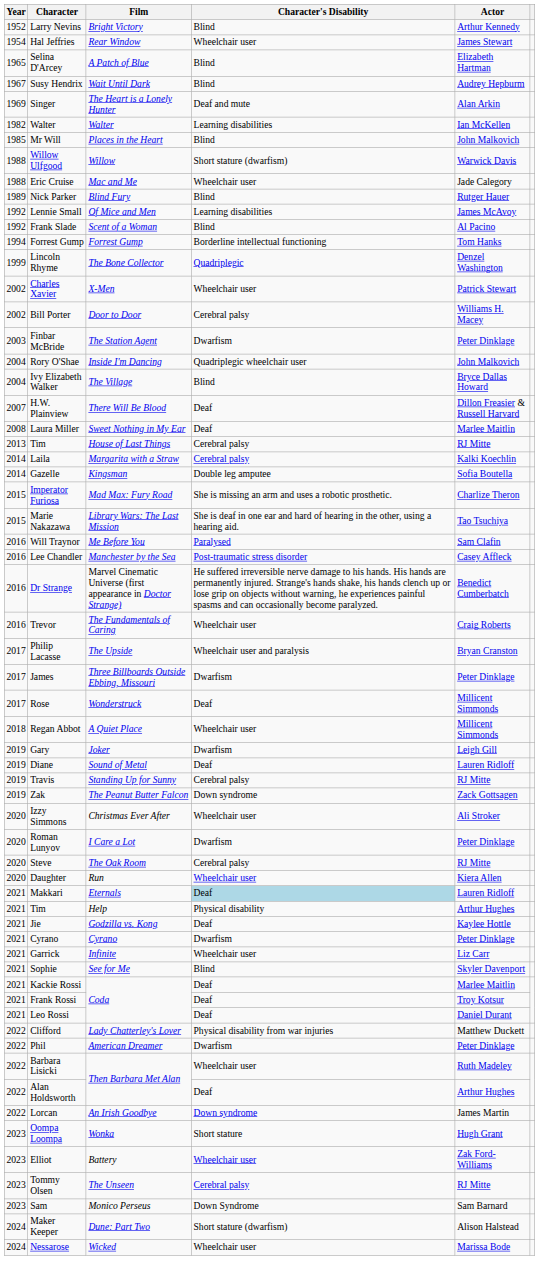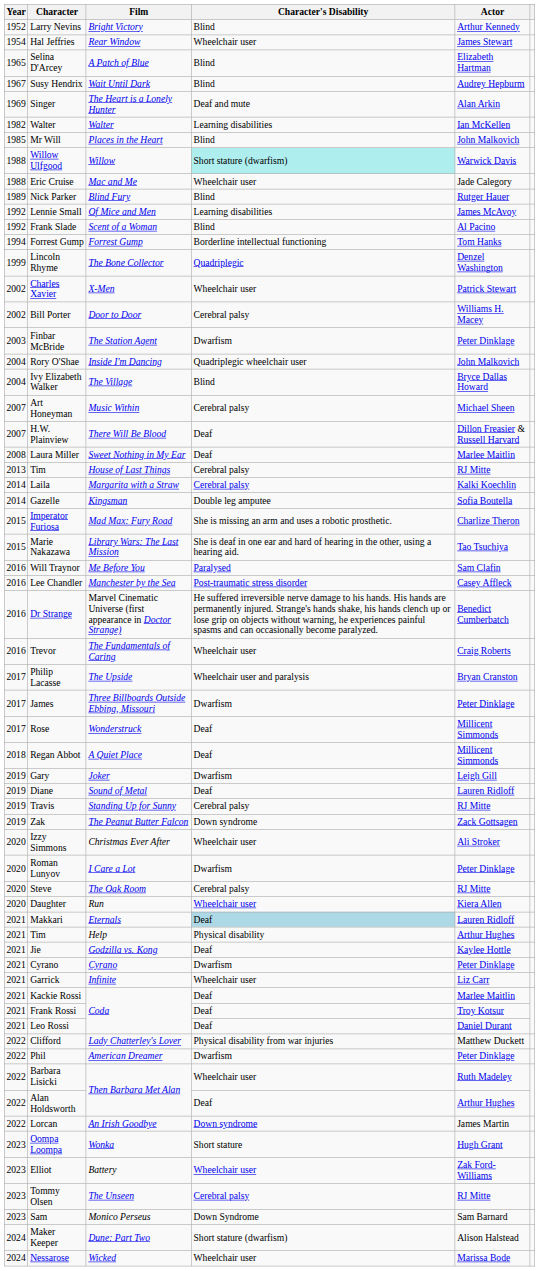Willow Ulfgood | Character's Disability: no background -> paleturquoise background
+ row: 2007 | Art Honeyman | Music Within | Cerebral palsy | Michael Sheen
Regan Abbot | Character's Disability: Wheelchair user -> Deaf
- row: 2021 | Sophie | See for Me | Blind | Skyler Davenport
